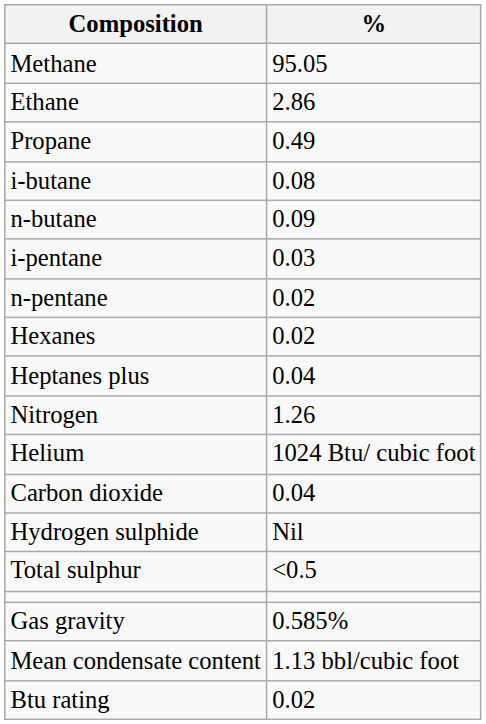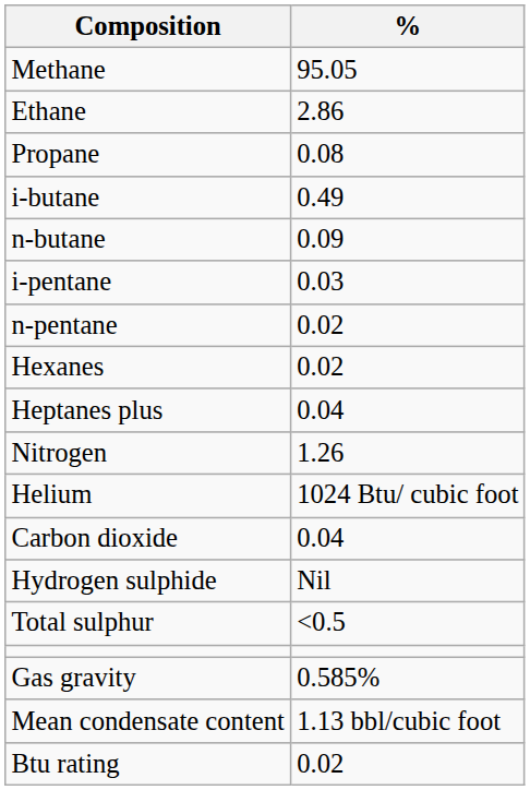Propane | %: 0.49 -> 0.08
i-butane | %: 0.08 -> 0.49
